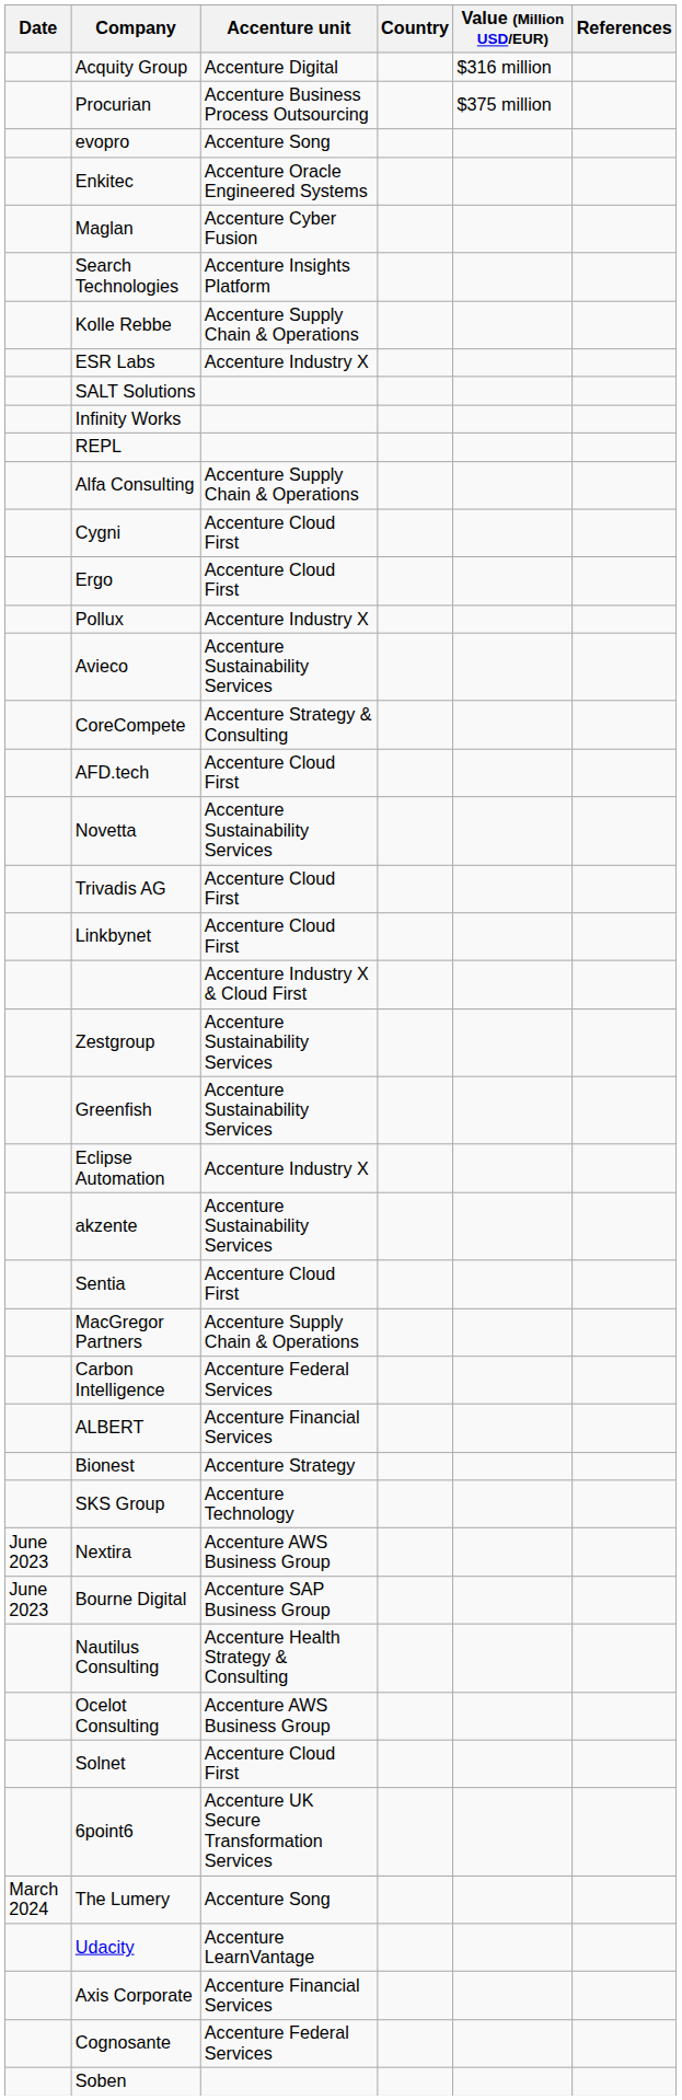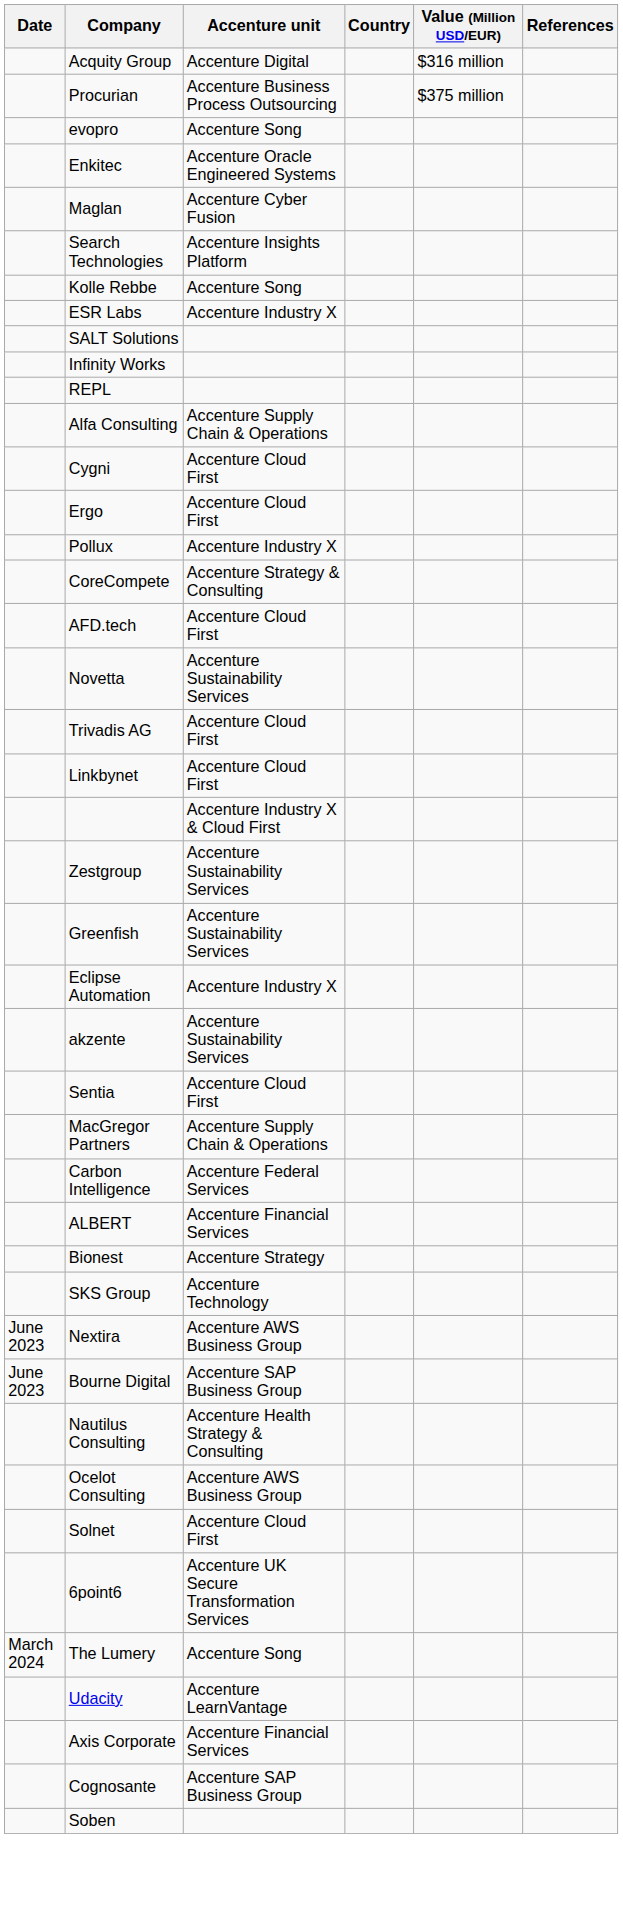Kolle Rebbe | Accenture unit: Accenture Supply Chain & Operations -> Accenture Song
- row: Avieco | Accenture Sustainability Services
Cognosante | Accenture unit: Accenture Federal Services -> Accenture SAP Business Group
